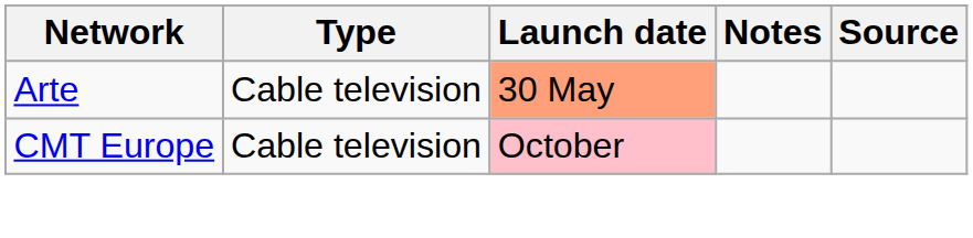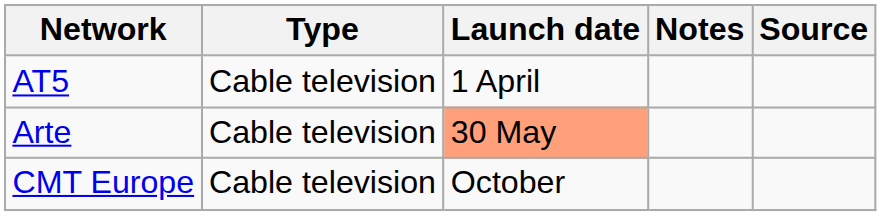+ row: AT5 | Cable television | 1 April
CMT Europe | Launch date: pink background -> no background
